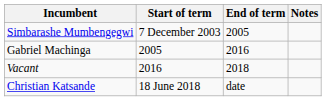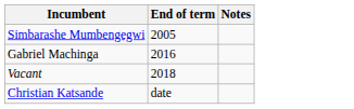- column: Start of term | 7 December 2003 | 2005 | 2016 | 18 June 2018
